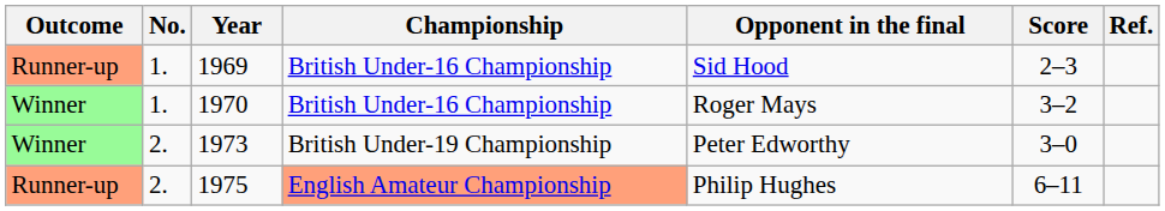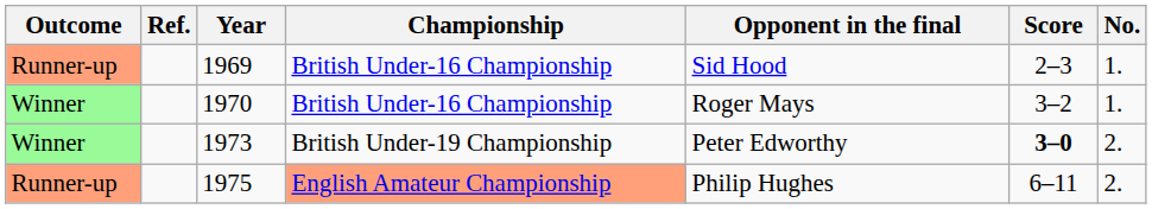columns swapped: No. <-> Ref.
1973 | Score: normal -> bold
